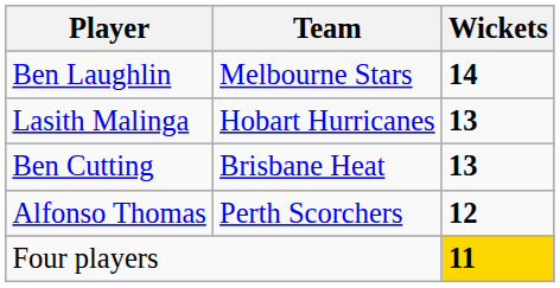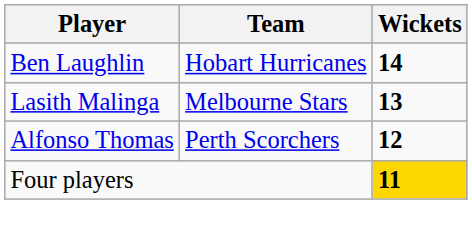Ben Laughlin | Team: Melbourne Stars -> Hobart Hurricanes
Lasith Malinga | Team: Hobart Hurricanes -> Melbourne Stars
- row: Ben Cutting | Brisbane Heat | 13
